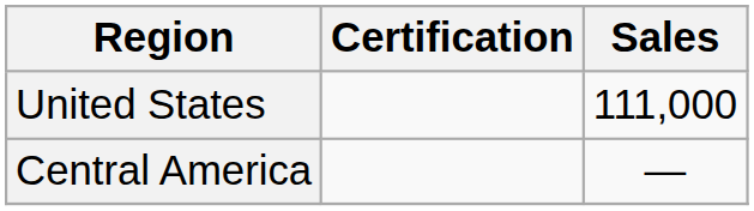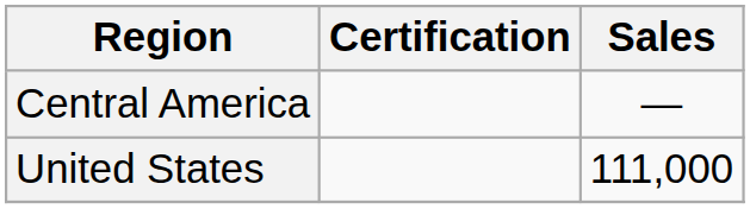rows swapped: United States <-> Central America
